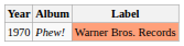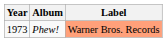Phew! | Year: 1970 -> 1973
